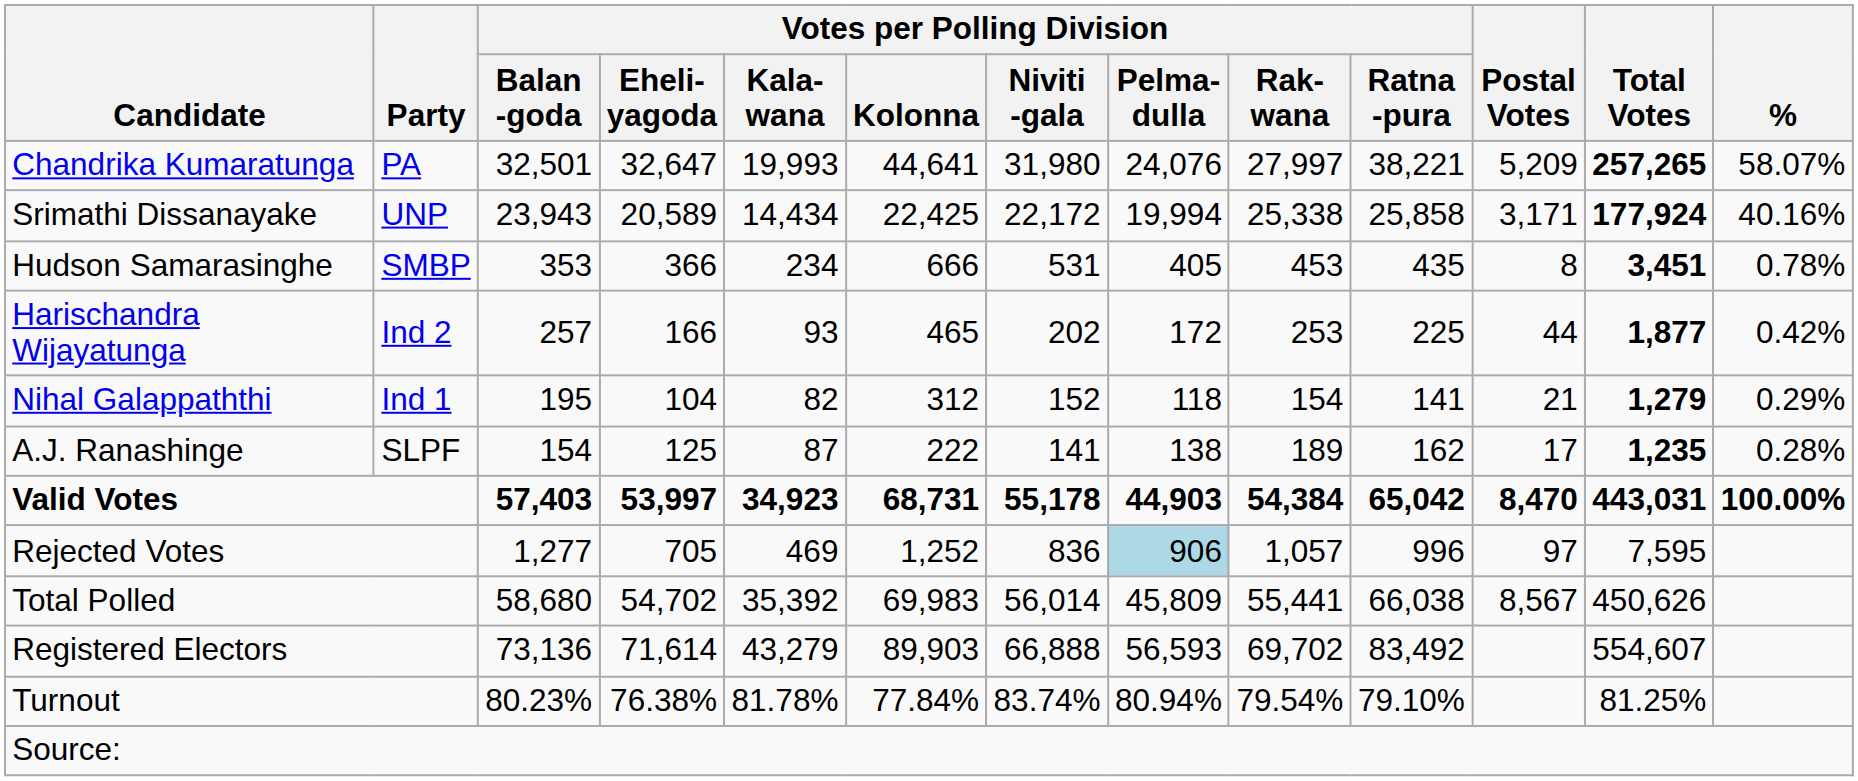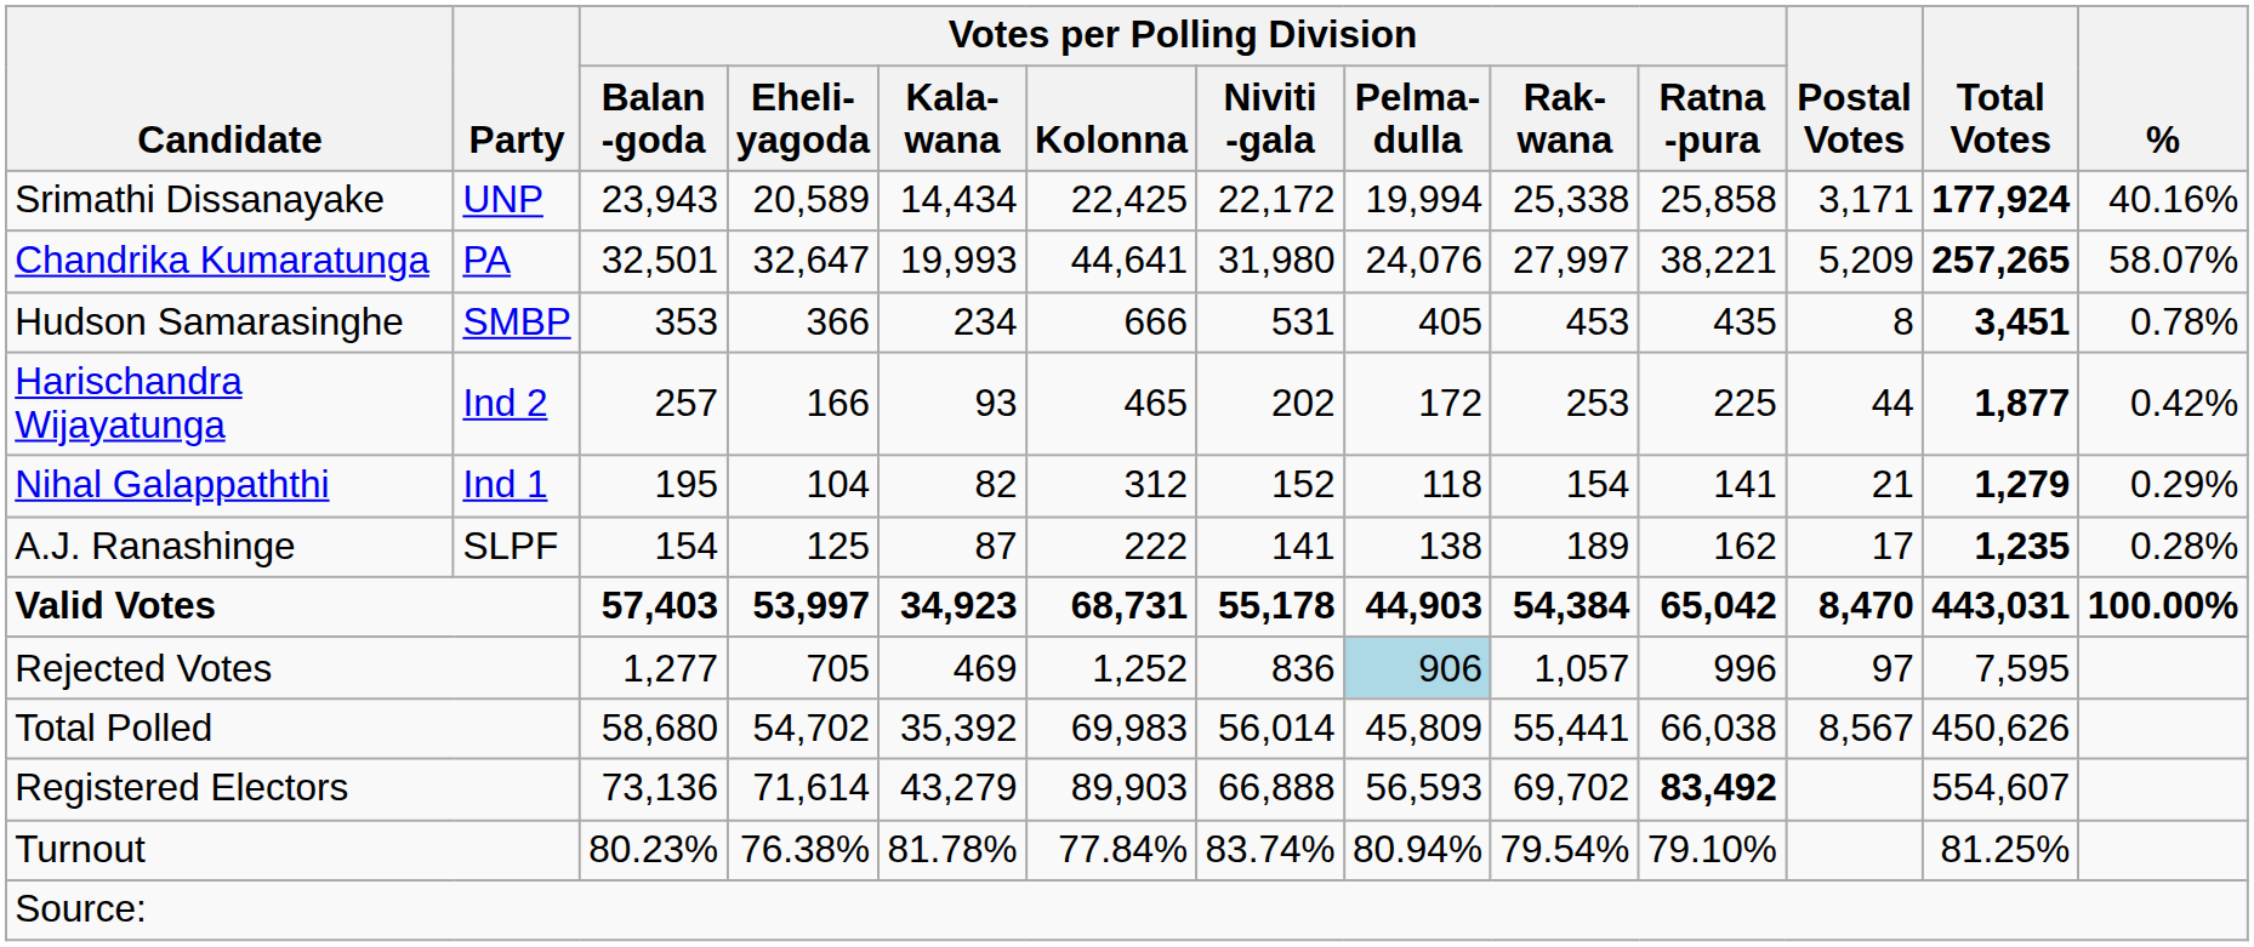rows swapped: Chandrika Kumaratunga <-> Srimathi Dissanayake
Registered Electors | Votes per Polling Division / Ratna -pura: normal -> bold
